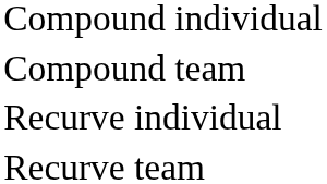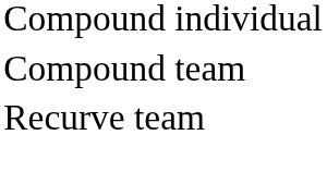- row: Recurve individual
